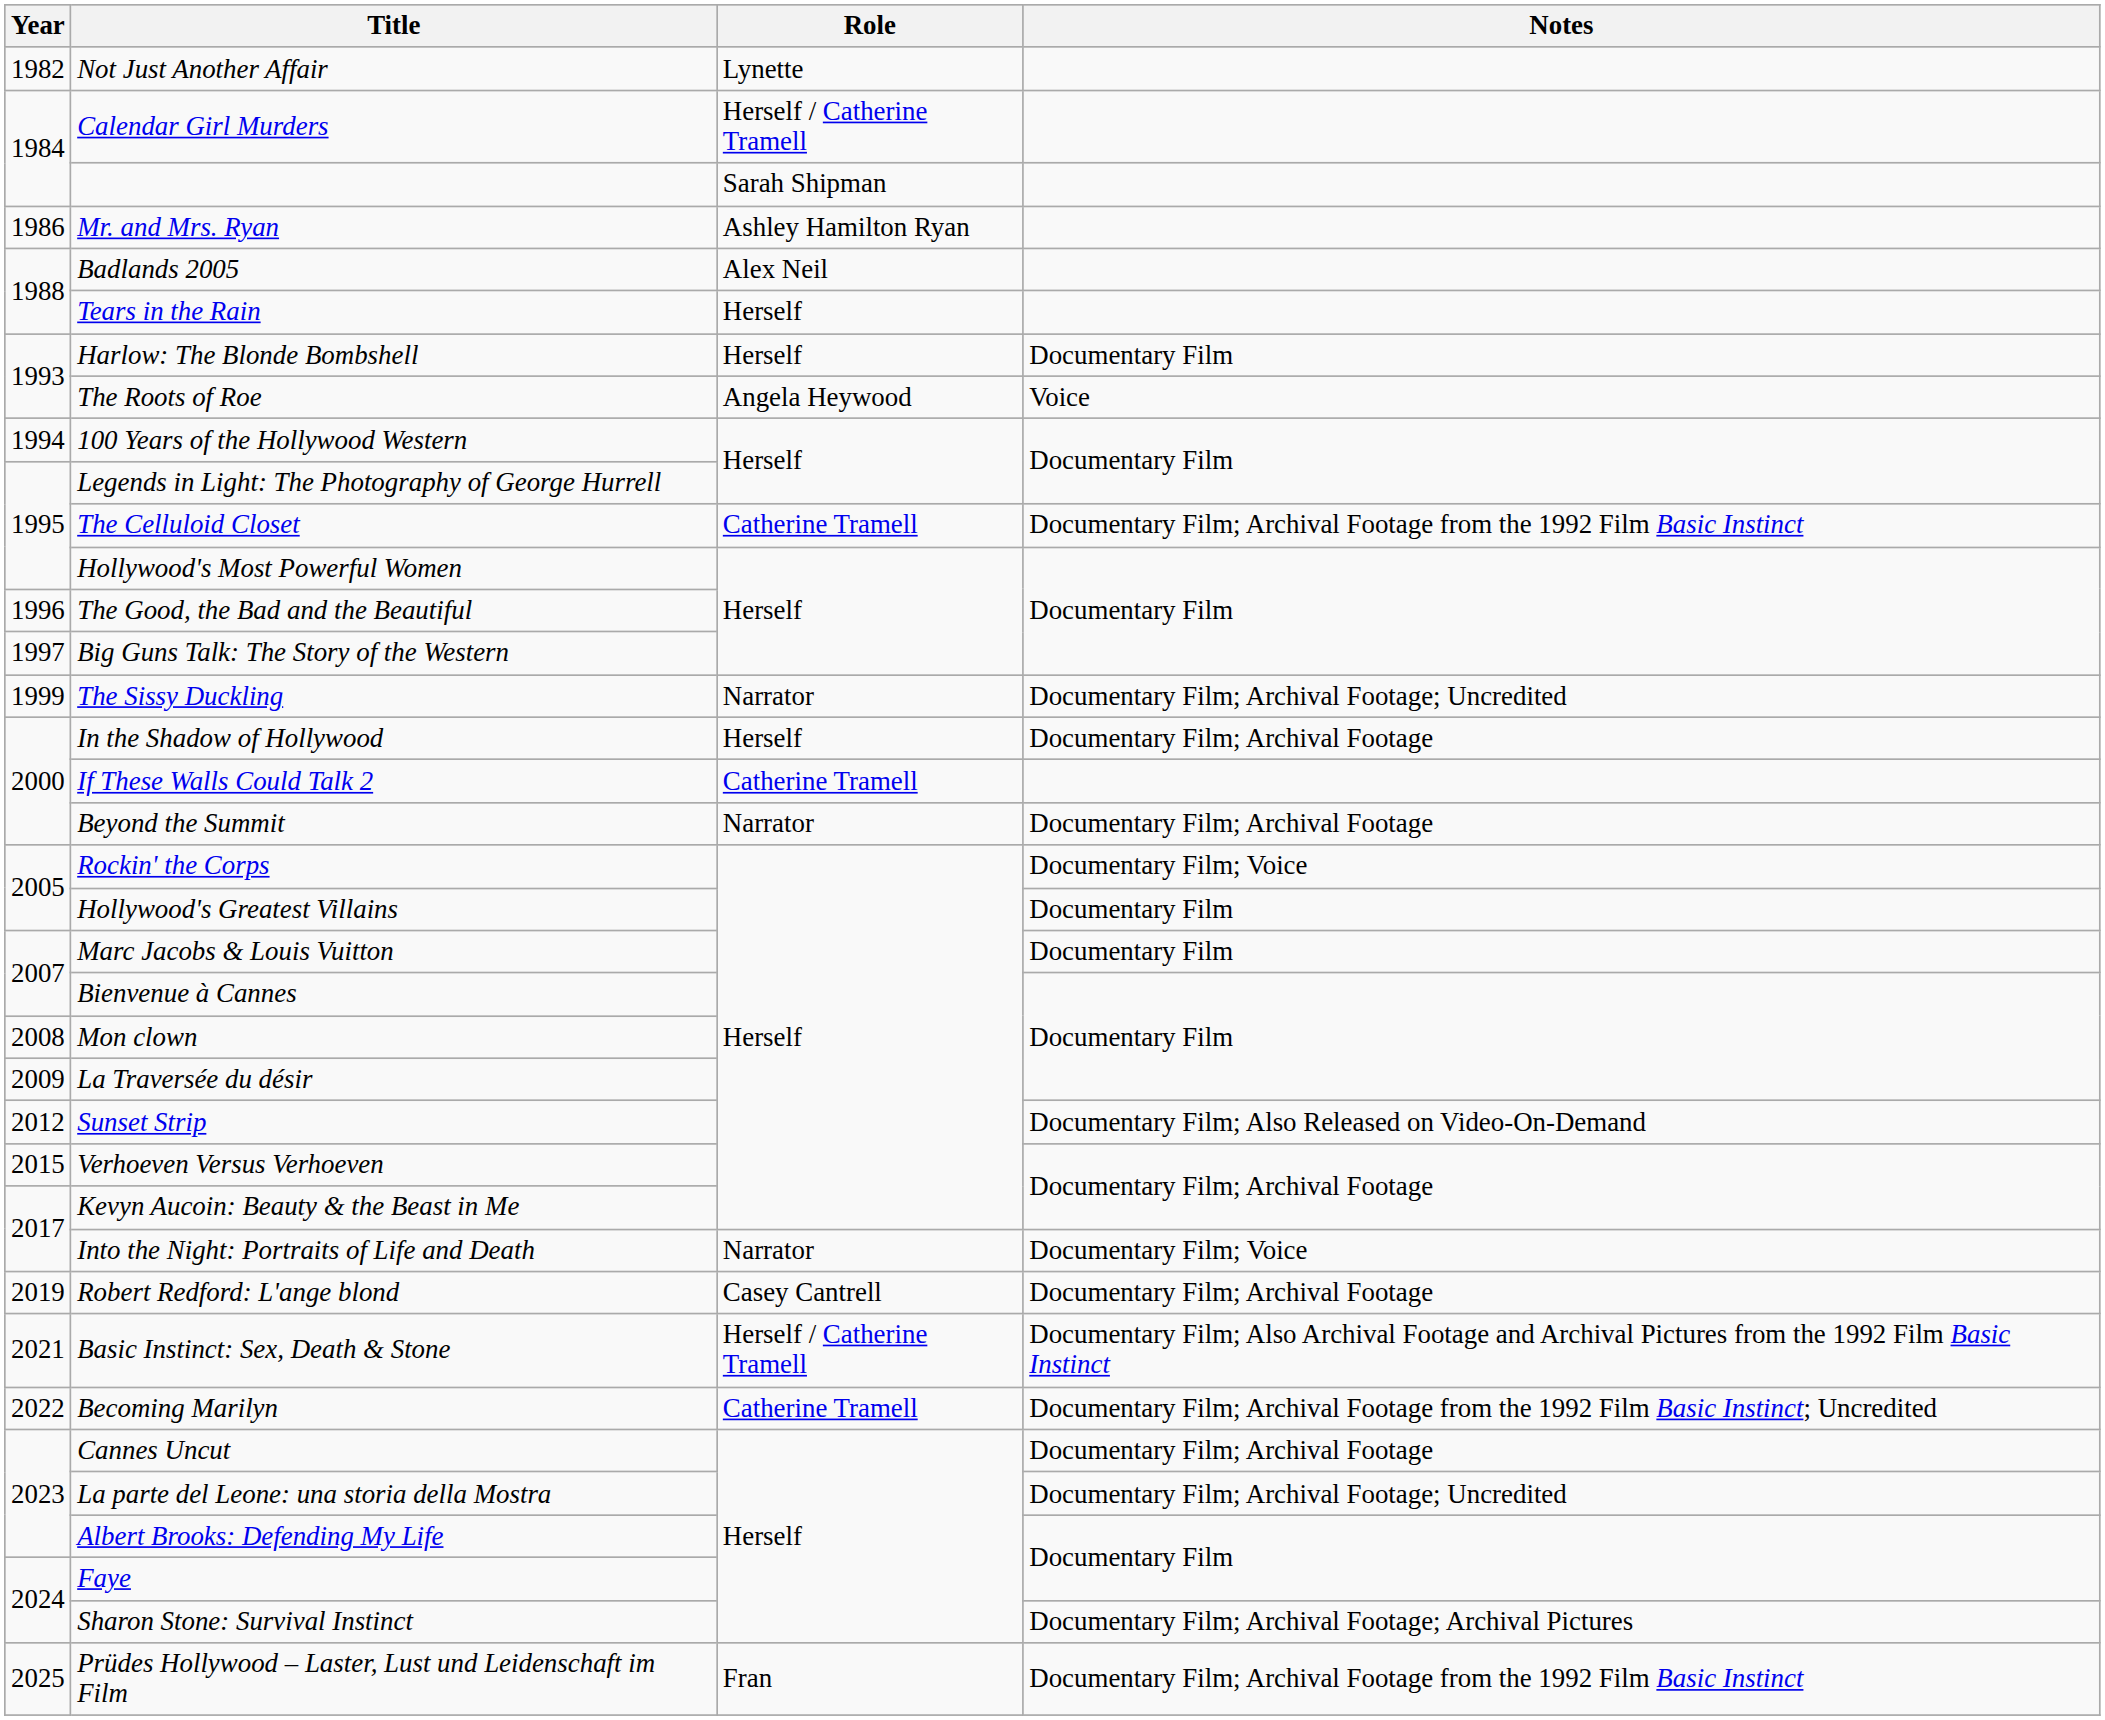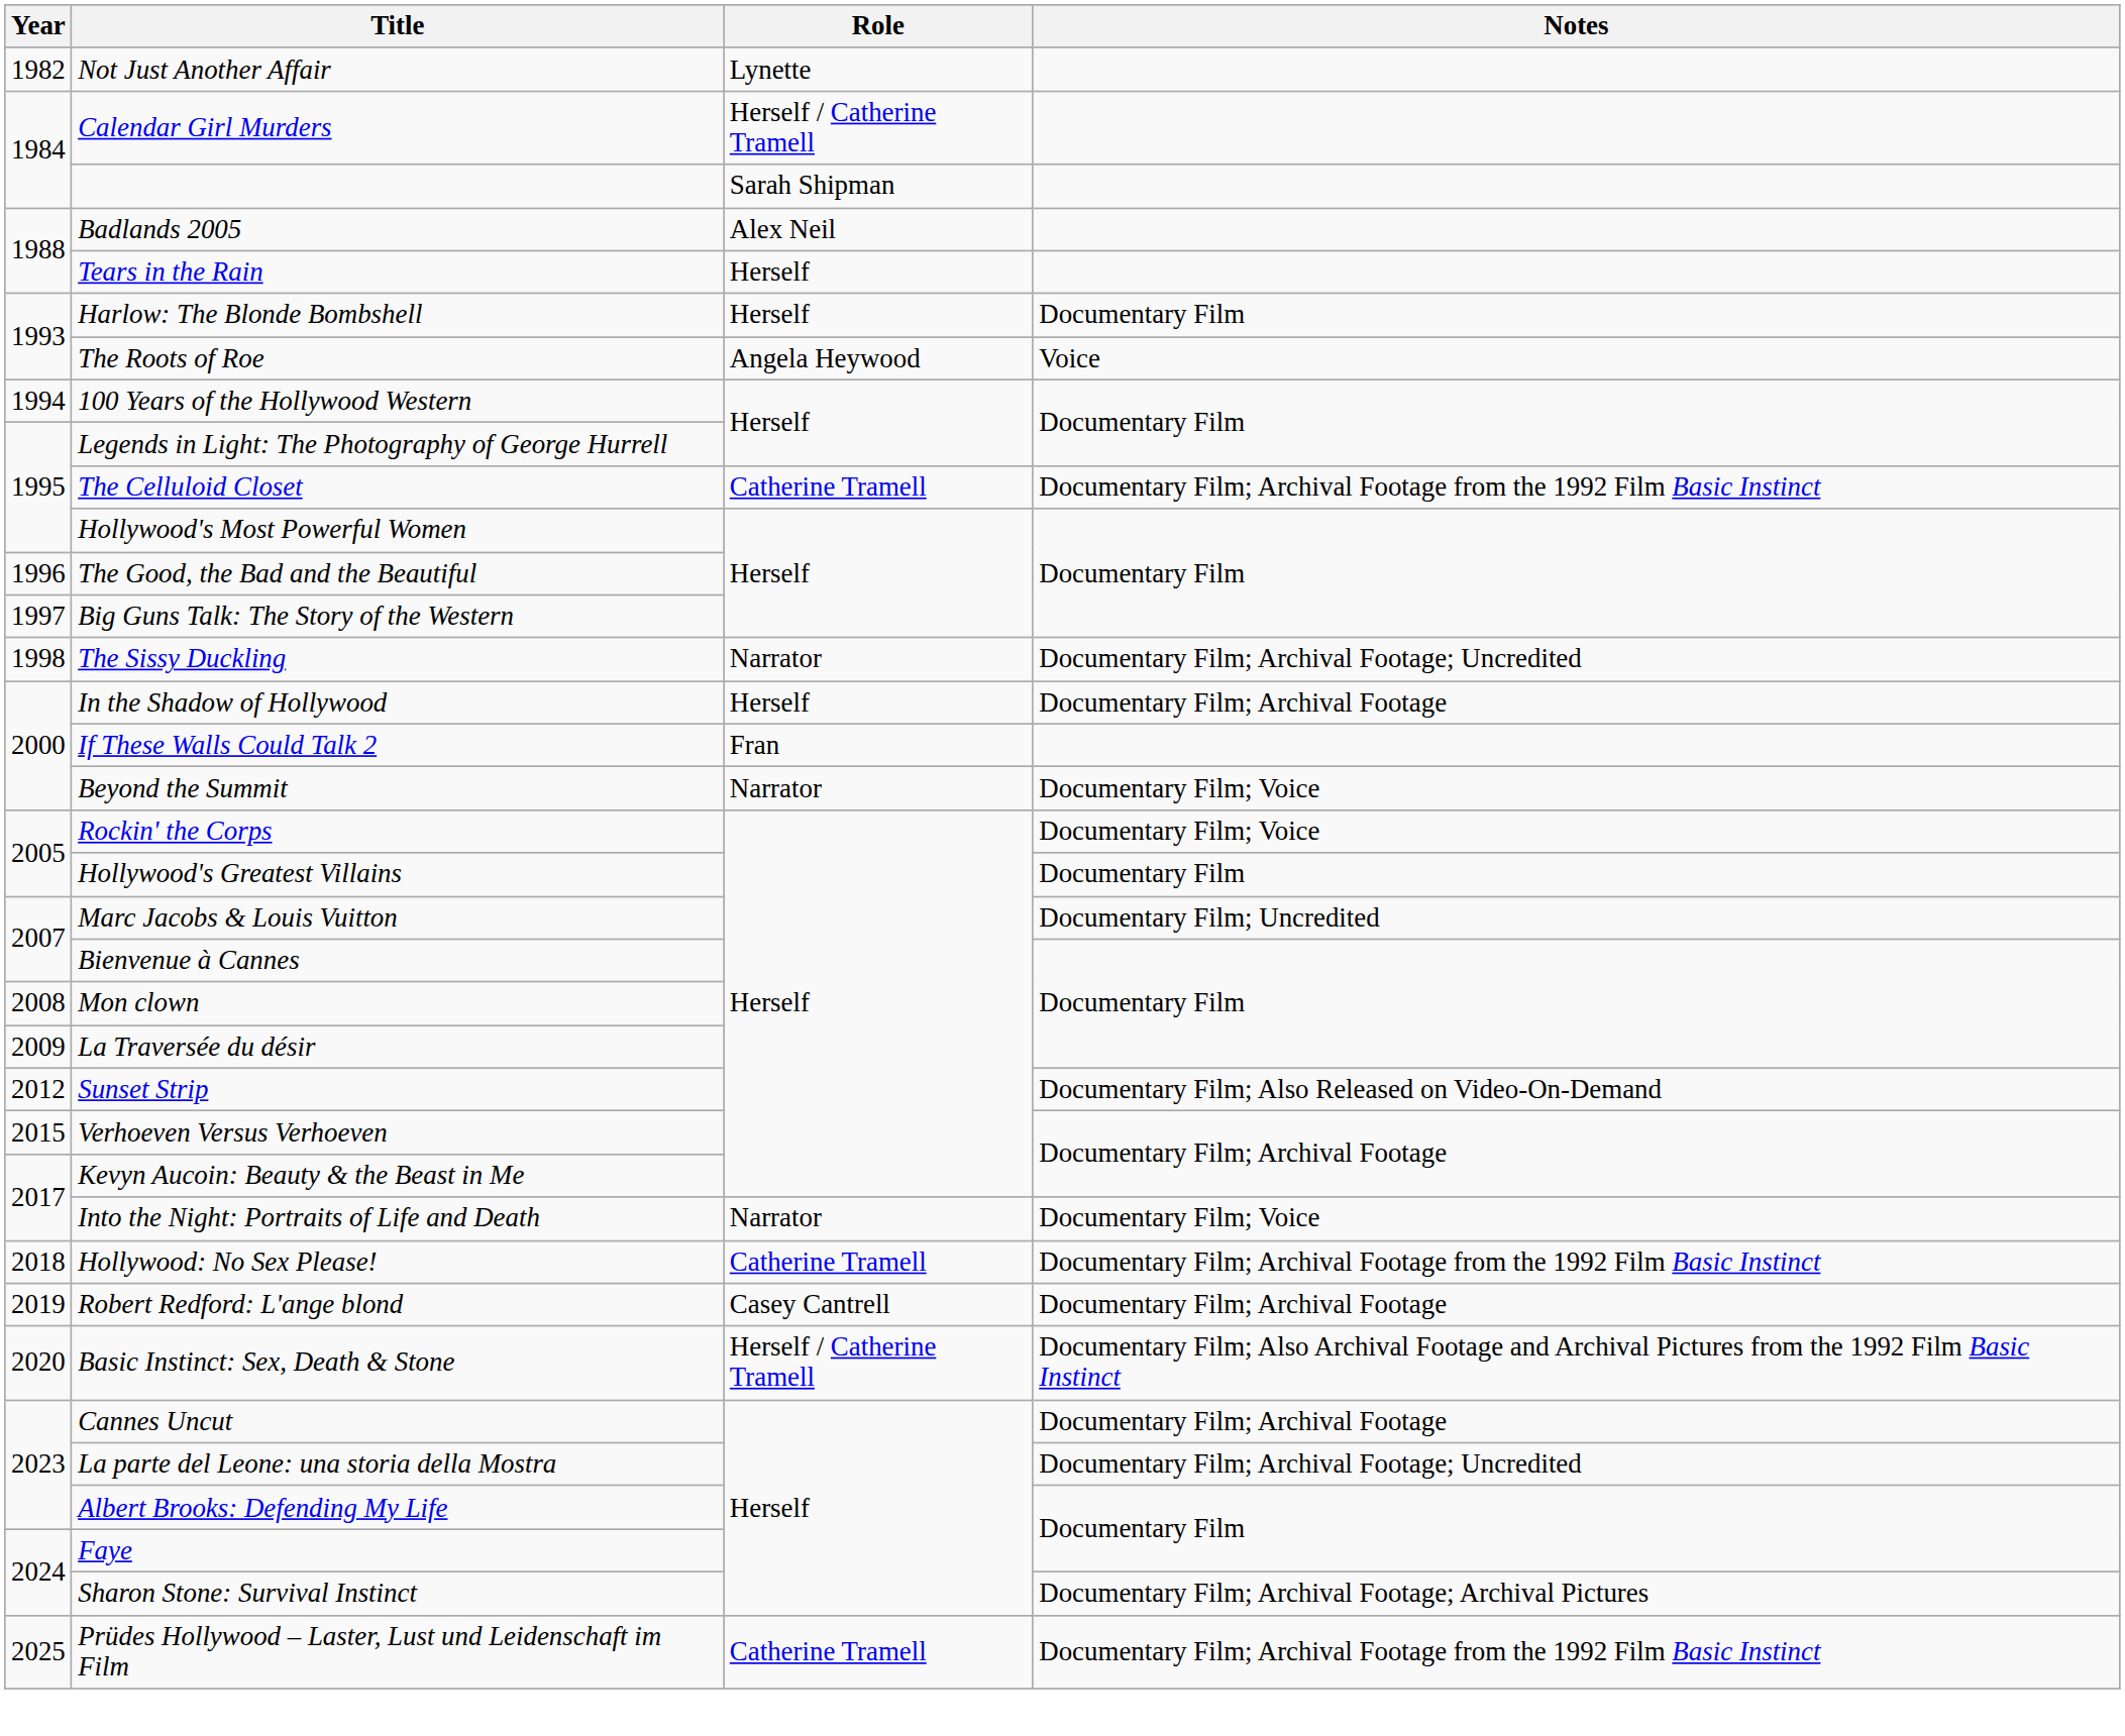- row: 1986 | Mr. and Mrs. Ryan | Ashley Hamilton Ryan
The Sissy Duckling | Year: 1999 -> 1998
If These Walls Could Talk 2 | Role: Catherine Tramell -> Fran
Beyond the Summit | Notes: Documentary Film; Archival Footage -> Documentary Film; Voice
Marc Jacobs & Louis Vuitton | Notes: Documentary Film -> Documentary Film; Uncredited
+ row: 2018 | Hollywood: No Sex Please! | Catherine Tramell | Documentary Film; Archival Footage from the 1992 Film Basic Instinct
Basic Instinct: Sex, Death & Stone | Year: 2021 -> 2020
- row: 2022 | Becoming Marilyn | Catherine Tramell | Documentary Film; Archival Footage from the 1992 Film Basic Instinct; Uncredited
Prüdes Hollywood – Laster, Lust und Leidenschaft im Film | Role: Fran -> Catherine Tramell
